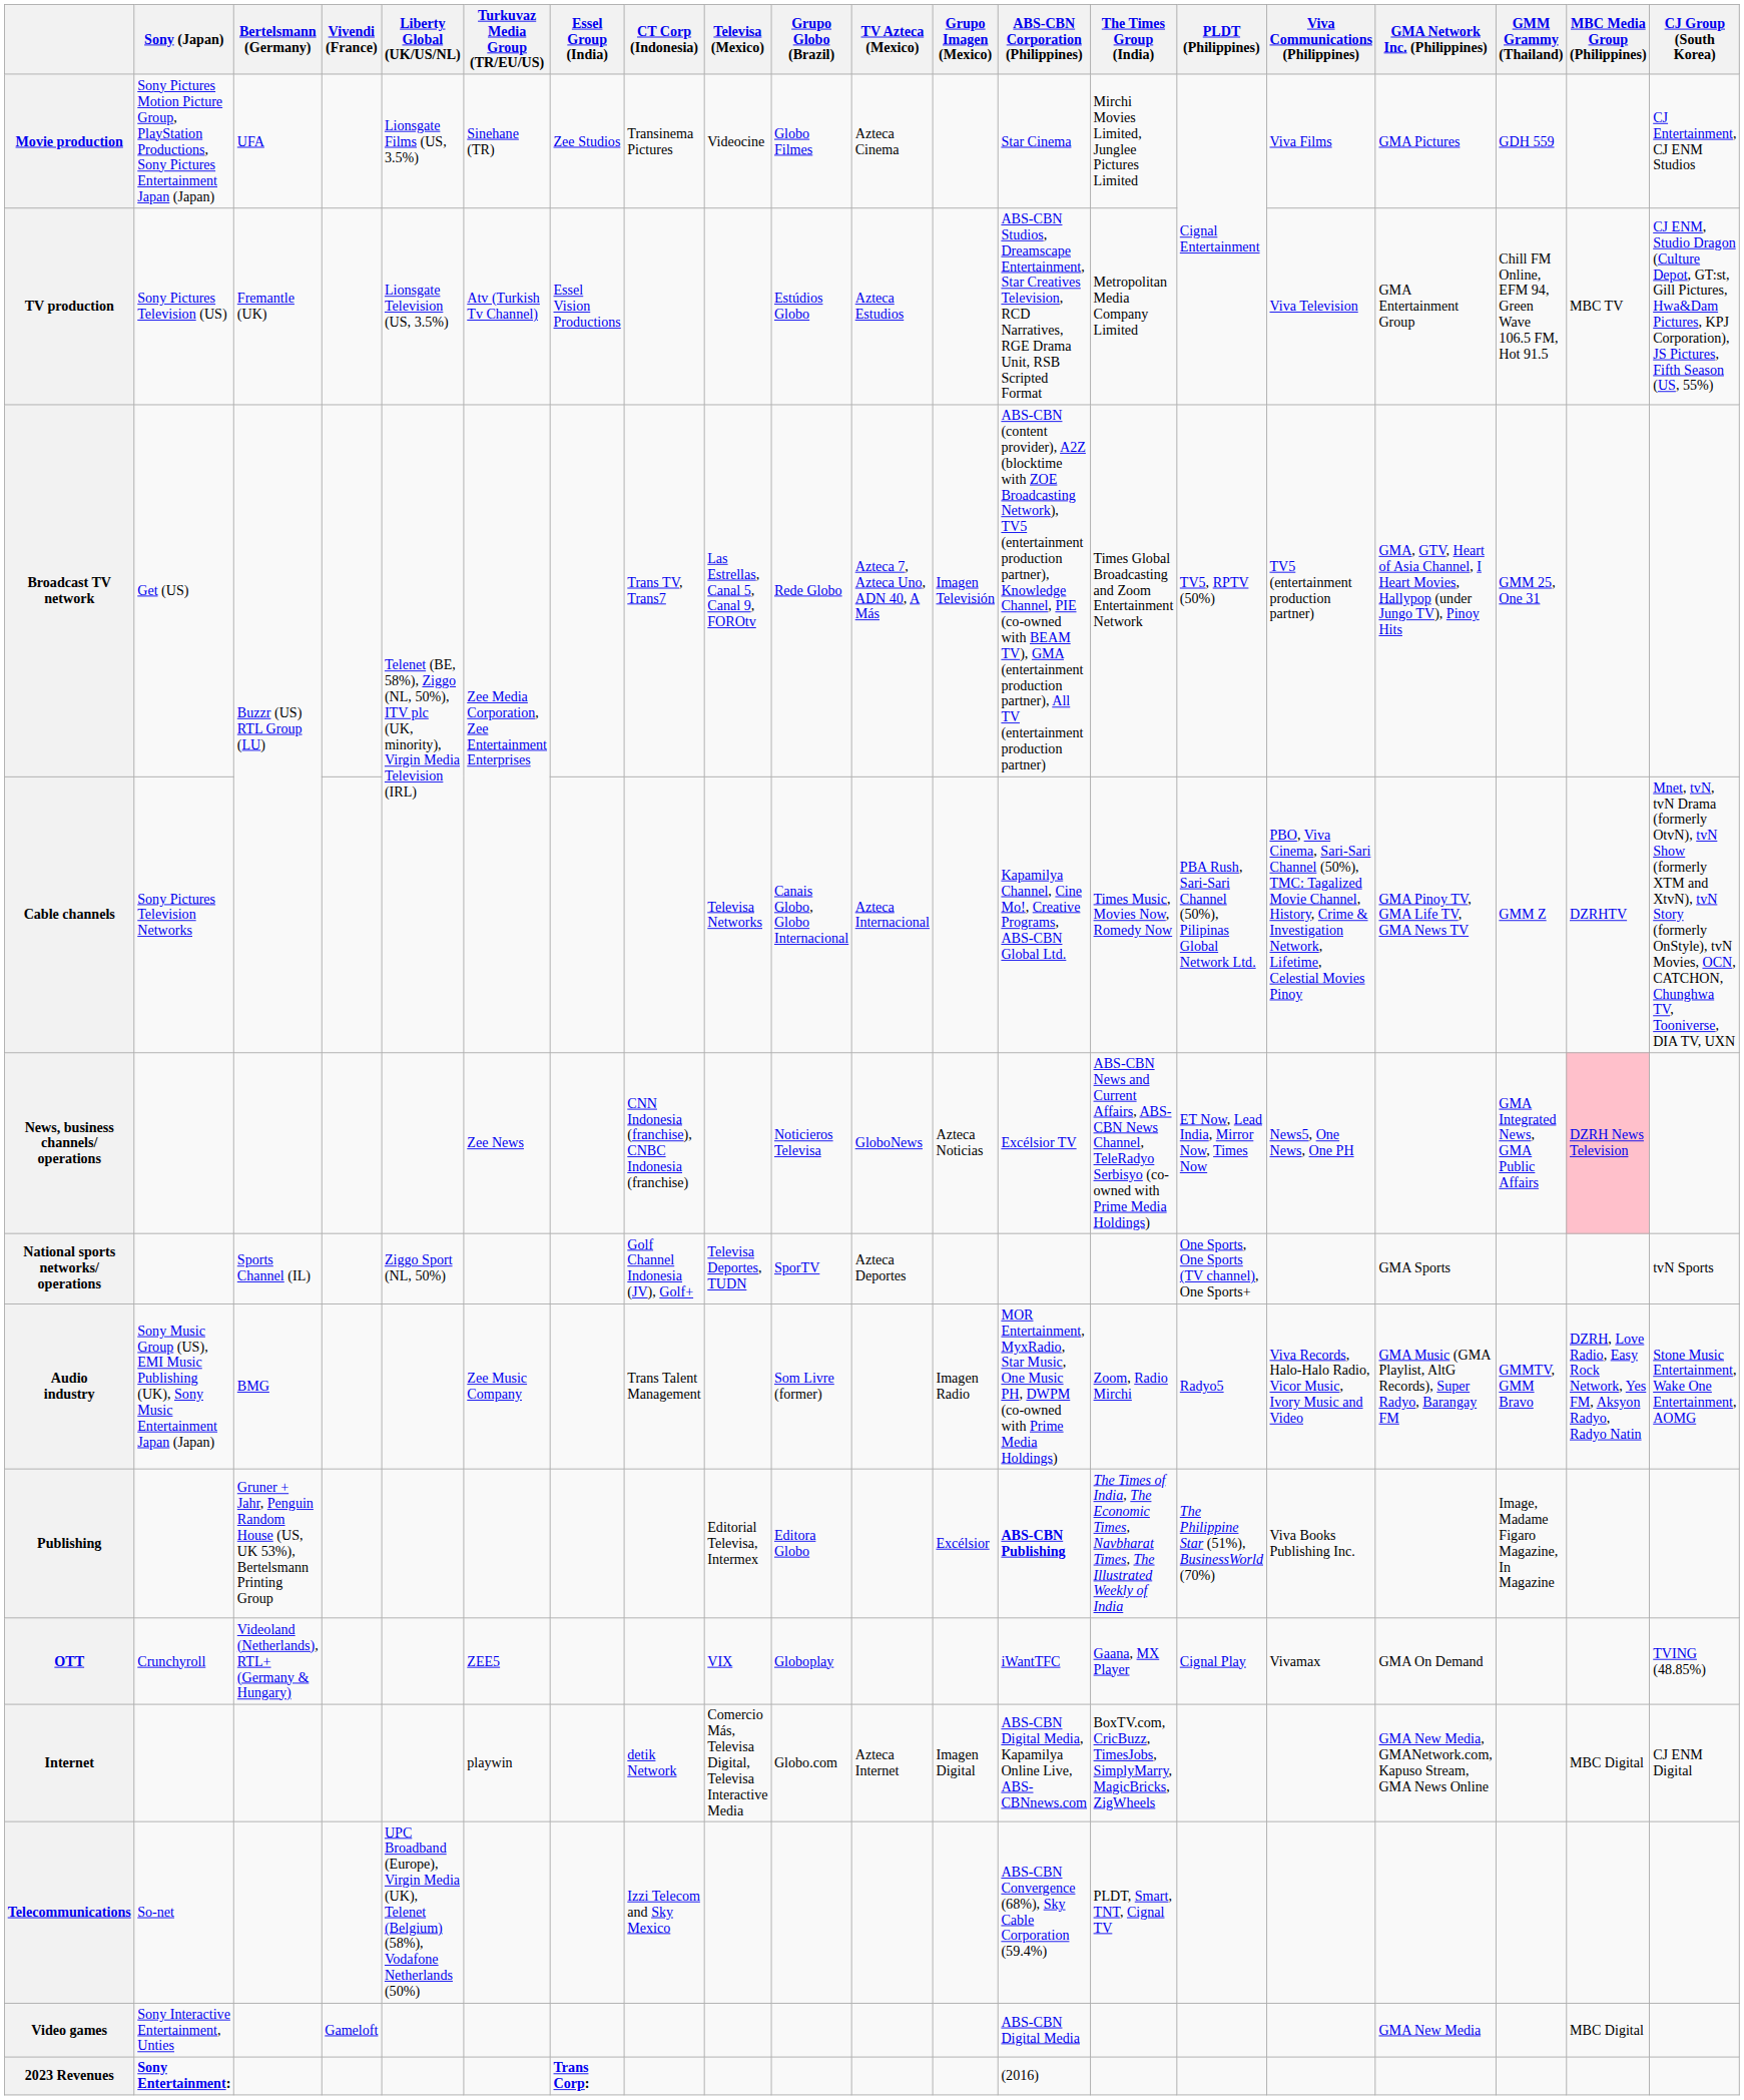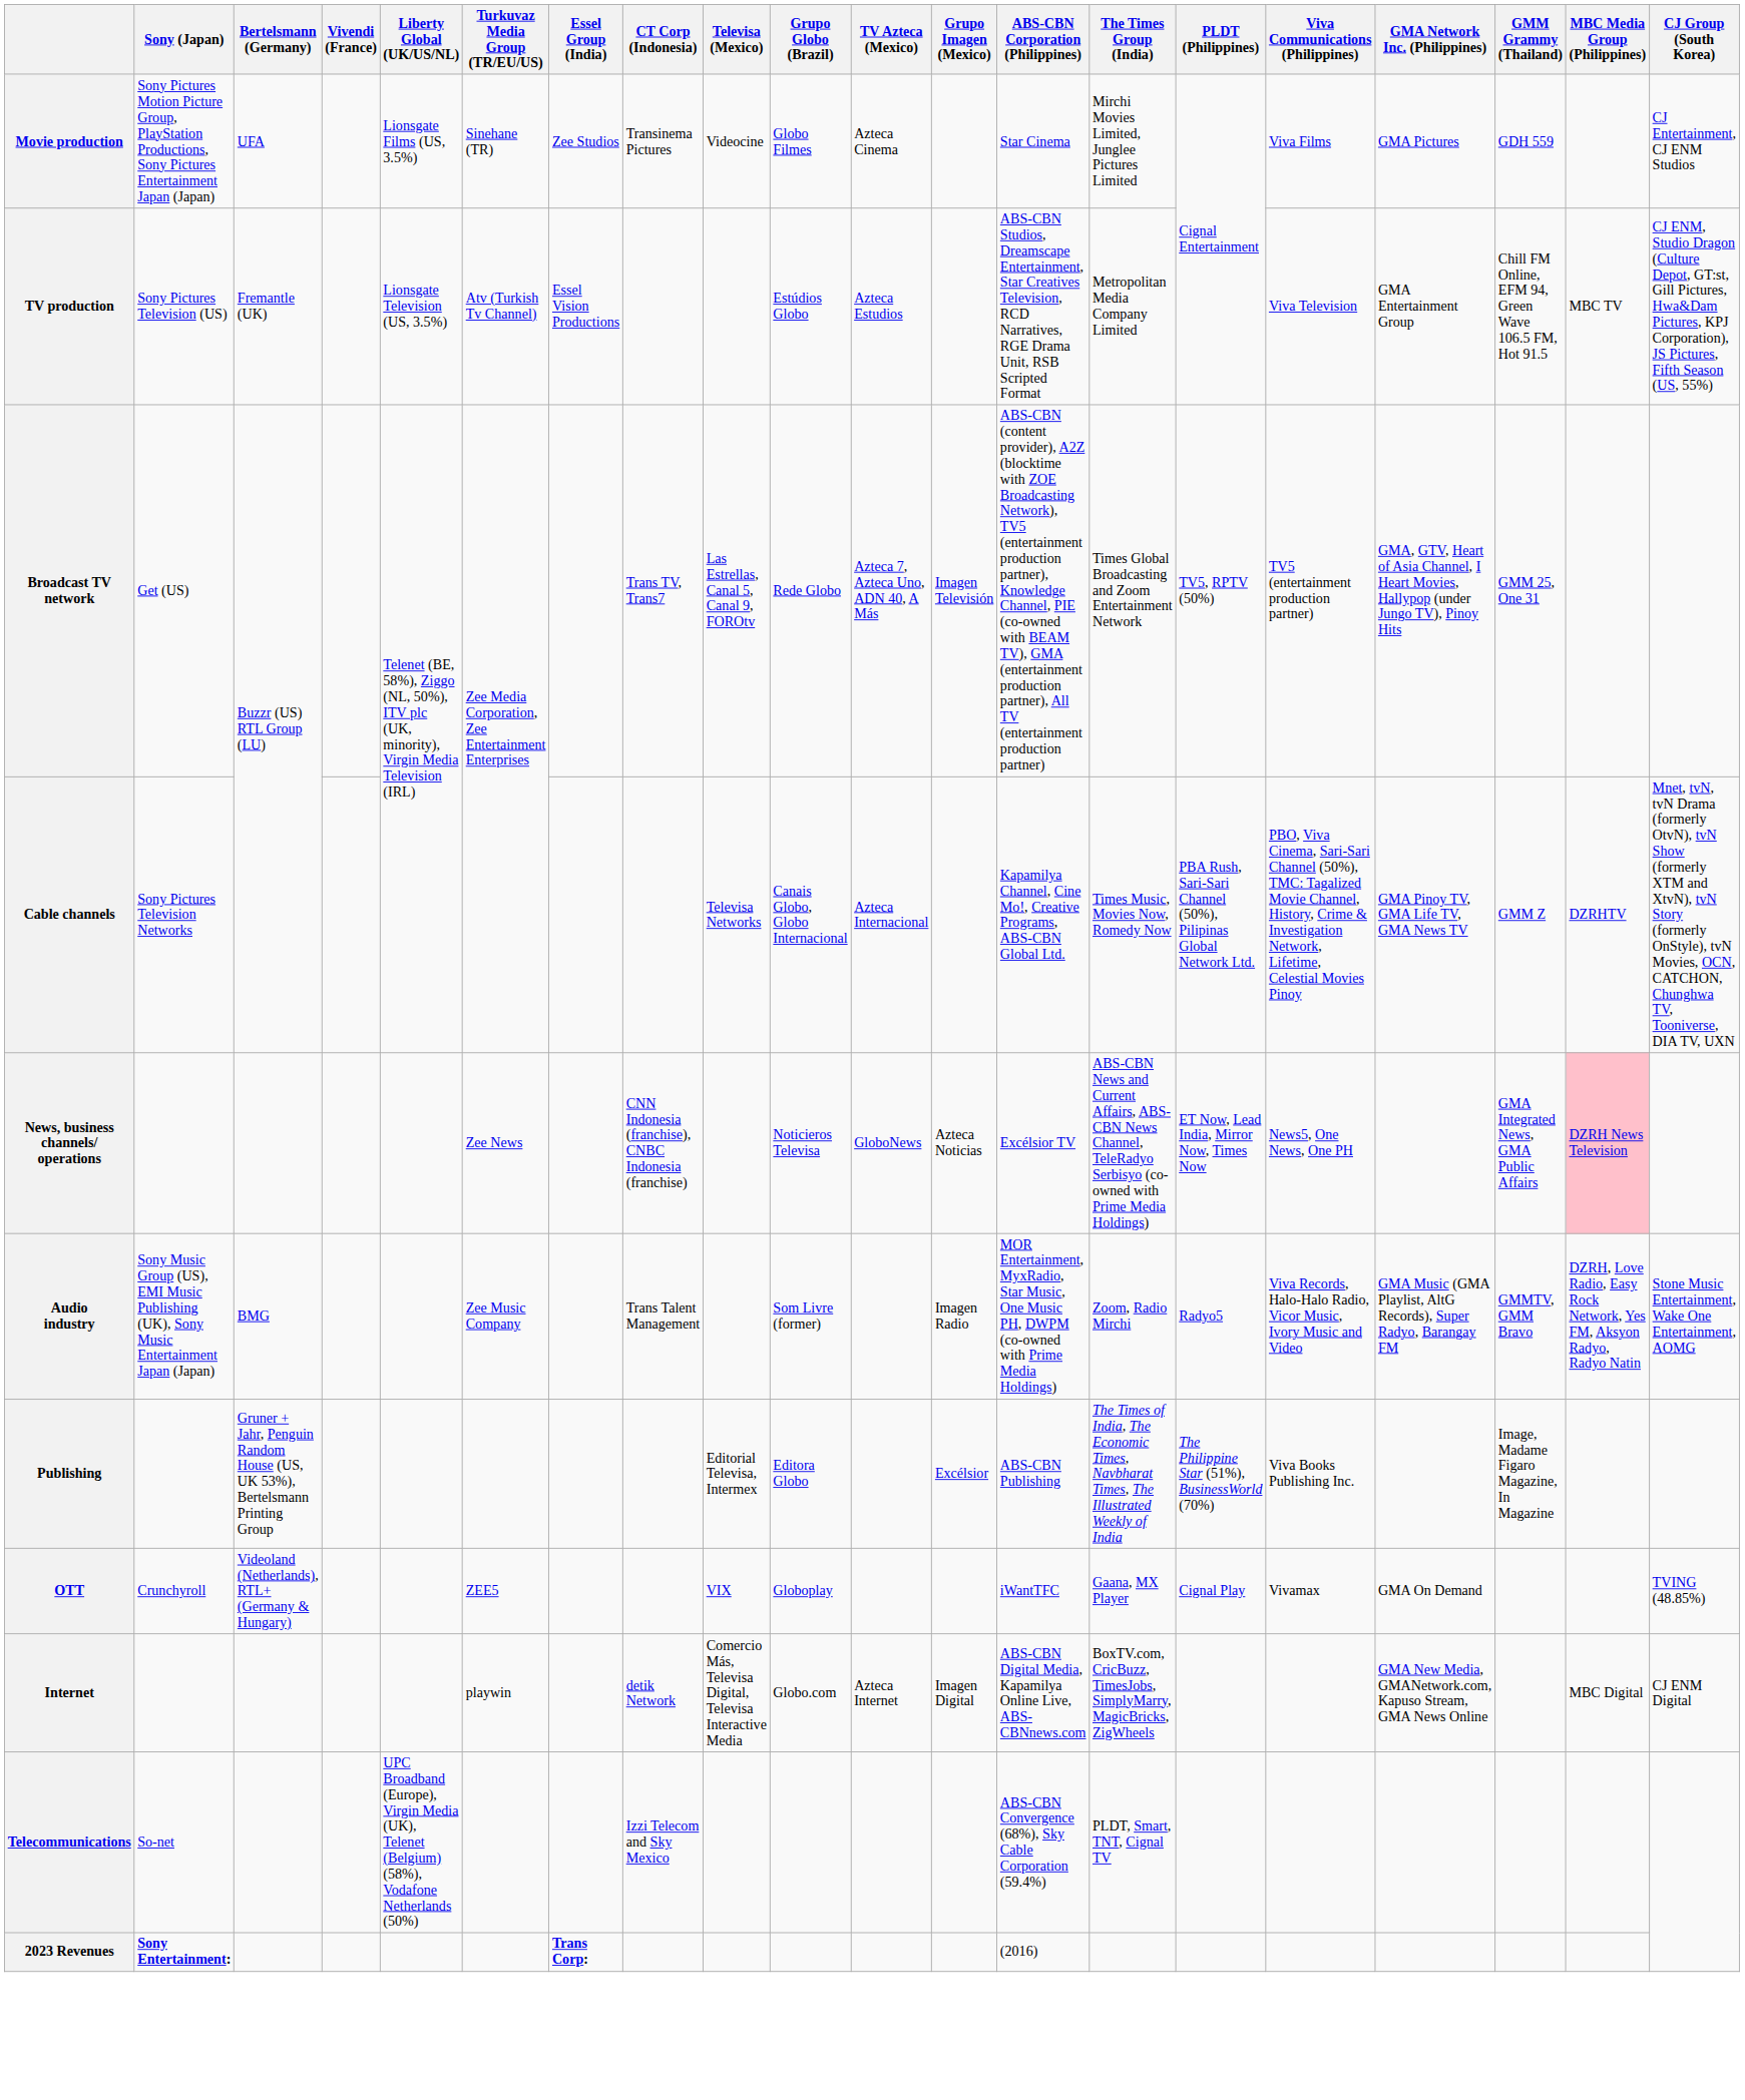- row: National sports networks/ operations | Sports Channel (IL) | Ziggo Sport (NL, 50%) | Golf Channel Indonesia (JV), Golf+ | Televisa Deportes, TUDN | SporTV | Azteca Deportes | One Sports, One Sports (TV channel), One Sports+ | GMA Sports | tvN Sports
Publishing | ABS-CBN Corporation (Philippines): bold -> normal
- row: Video games | Sony Interactive Entertainment, Unties | Gameloft | ABS-CBN Digital Media | GMA New Media | MBC Digital
